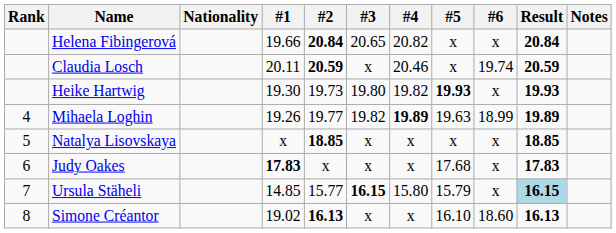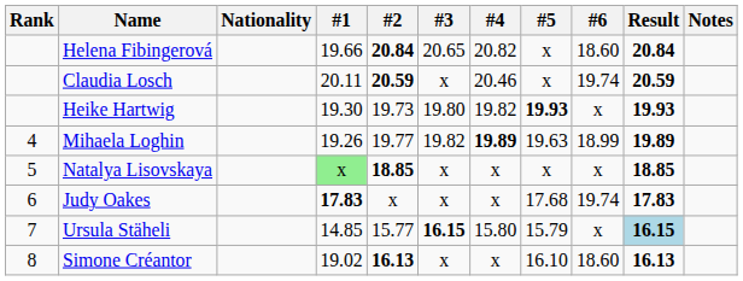Helena Fibingerová | #6: x -> 18.60
Natalya Lisovskaya | #1: no background -> lightgreen background
Judy Oakes | #6: x -> 19.74
